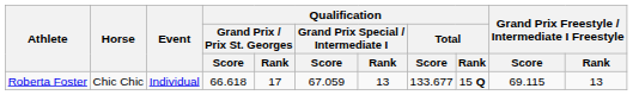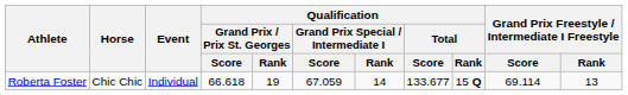Roberta Foster | Qualification / Grand Prix / Prix St. Georges / Rank: 17 -> 19
Roberta Foster | Qualification / Grand Prix Special / Intermediate I / Rank: 13 -> 14
Roberta Foster | Grand Prix Freestyle / Intermediate I Freestyle / Score: 69.115 -> 69.114
